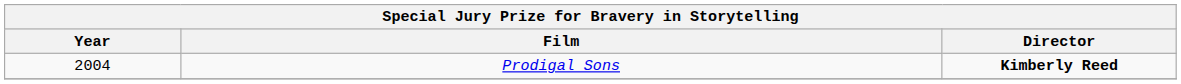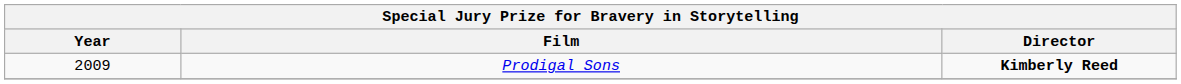Prodigal Sons | Year: 2004 -> 2009
